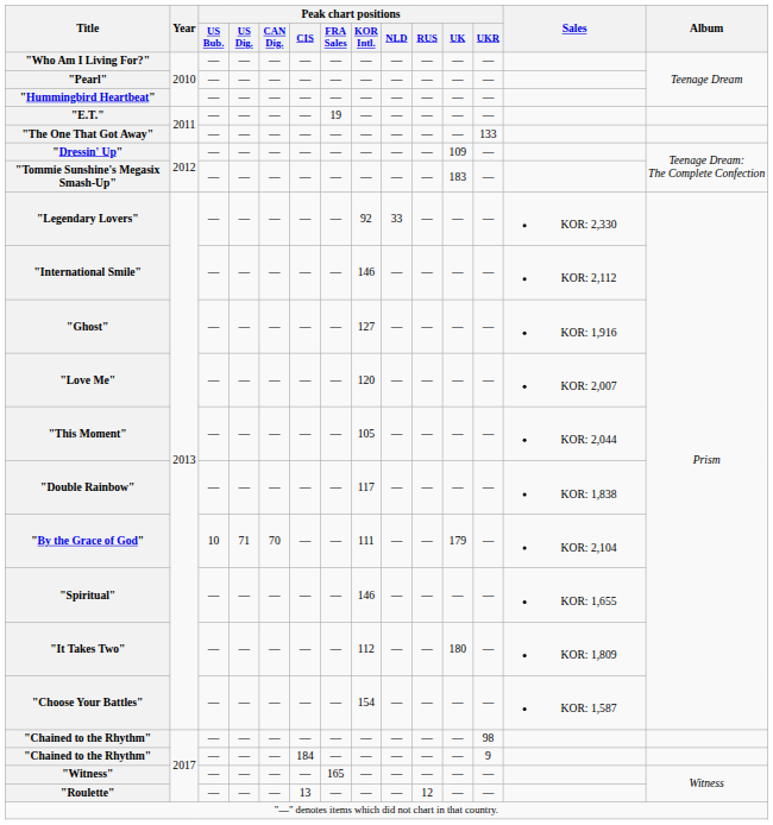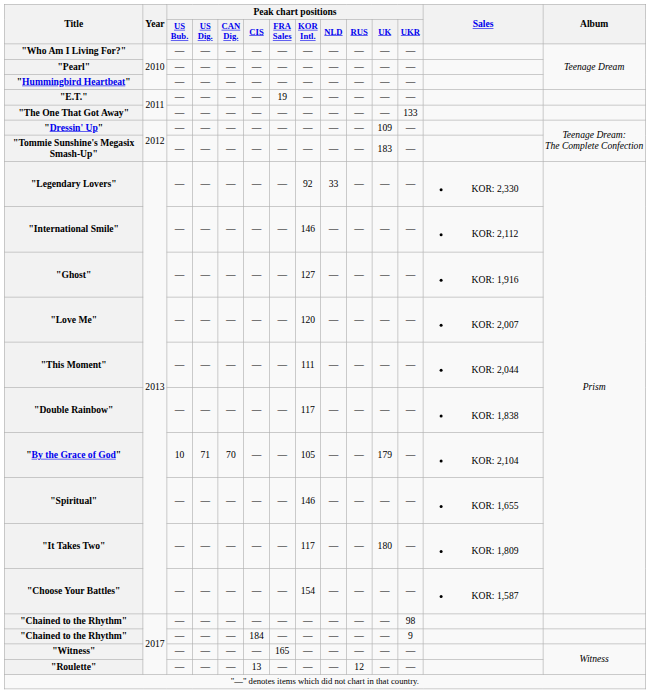"This Moment" | Peak chart positions / KOR Intl.: 105 -> 111
"By the Grace of God" | Peak chart positions / KOR Intl.: 111 -> 105
"It Takes Two" | Peak chart positions / KOR Intl.: 112 -> 117
